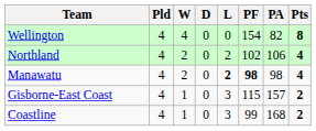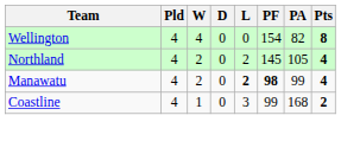Northland | PF: 102 -> 145
Northland | PA: 106 -> 105
Manawatu | PA: 98 -> 99
- row: Gisborne-East Coast | 4 | 1 | 0 | 3 | 115 | 157 | 2
